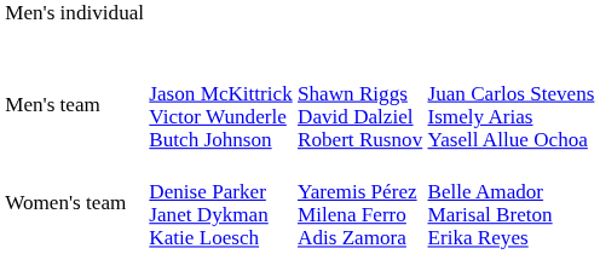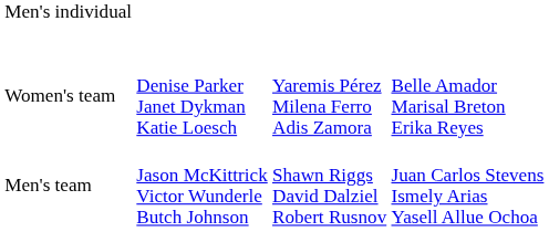rows swapped: Men's team <-> Women's team
